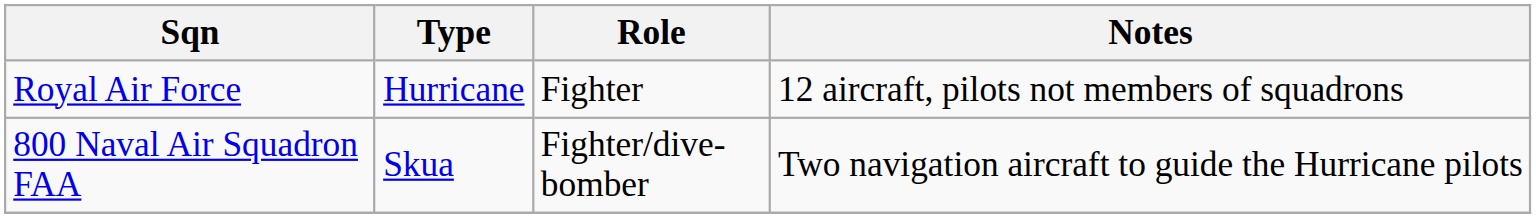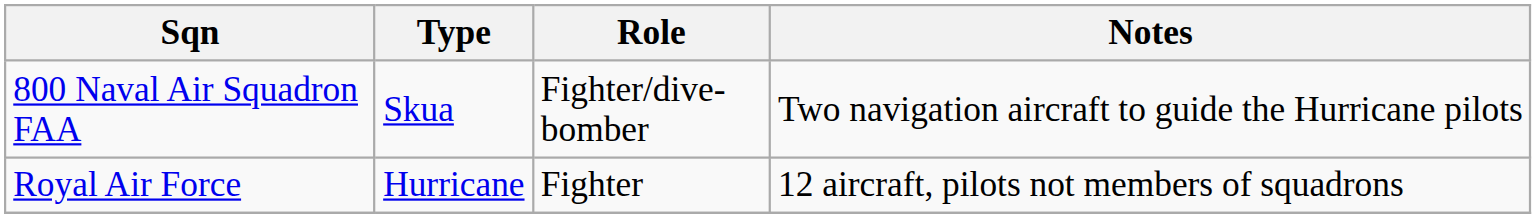rows swapped: Royal Air Force <-> 800 Naval Air Squadron FAA
